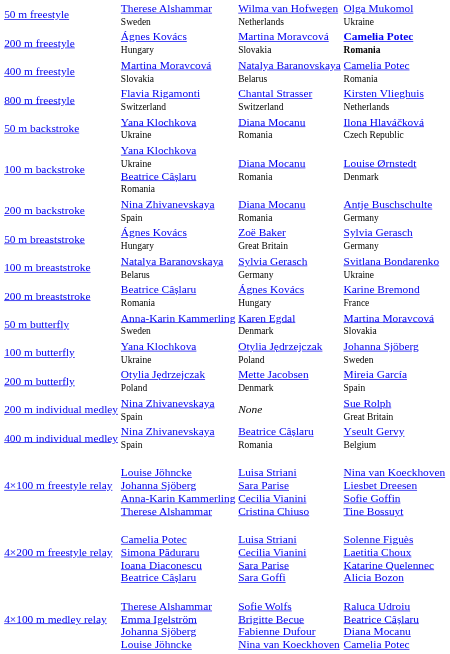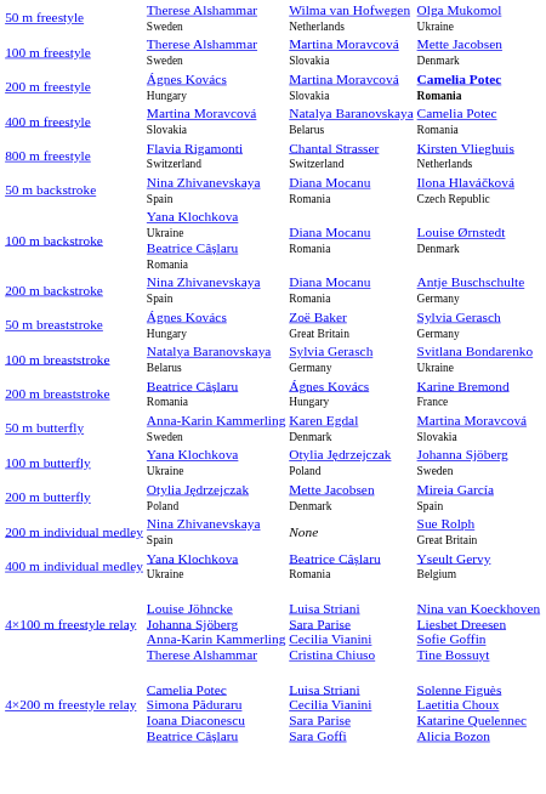+ row: 100 m freestyle | Therese Alshammar Sweden | Martina Moravcová Slovakia | Mette Jacobsen Denmark
50 m backstroke | column 2: Yana Klochkova Ukraine -> Nina Zhivanevskaya Spain
400 m individual medley | column 2: Nina Zhivanevskaya Spain -> Yana Klochkova Ukraine
- row: 4×100 m medley relay | Therese Alshammar Emma Igelström Johanna Sjöberg Louise Jöhncke | Sofie Wolfs Brigitte Becue Fabienne Dufour Nina van Koeckhoven | Raluca Udroiu Beatrice Câșlaru Diana Mocanu Camelia Potec
